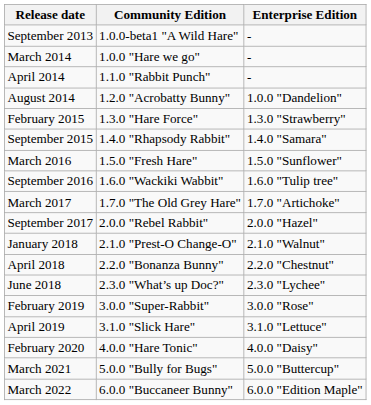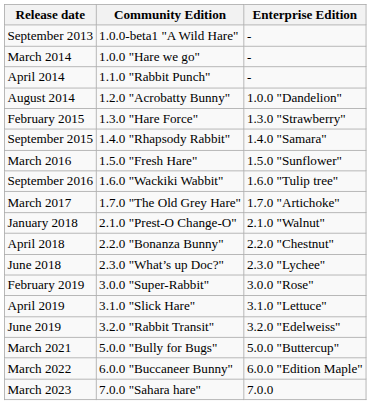- row: September 2017 | 2.0.0 "Rebel Rabbit" | 2.0.0 "Hazel"
+ row: June 2019 | 3.2.0 "Rabbit Transit" | 3.2.0 "Edelweiss"
- row: February 2020 | 4.0.0 "Hare Tonic" | 4.0.0 "Daisy"
+ row: March 2023 | 7.0.0 "Sahara hare" | 7.0.0
